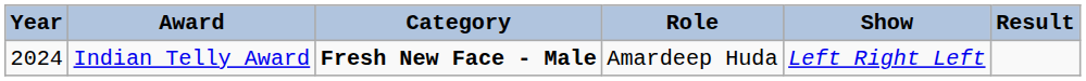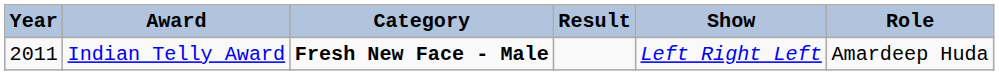columns swapped: Role <-> Result
Indian Telly Award | Year: 2024 -> 2011
